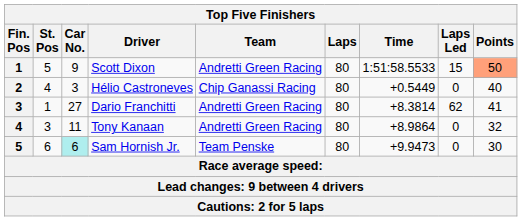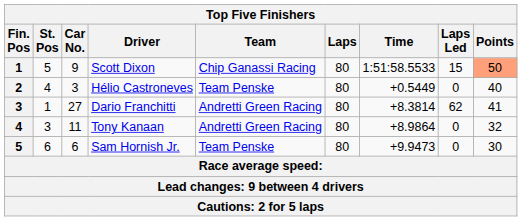Scott Dixon | Team: Andretti Green Racing -> Chip Ganassi Racing
Hélio Castroneves | Team: Chip Ganassi Racing -> Team Penske
Sam Hornish Jr. | Car No.: paleturquoise background -> no background
